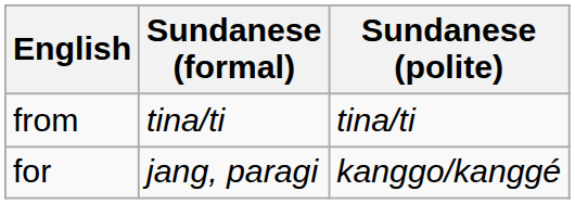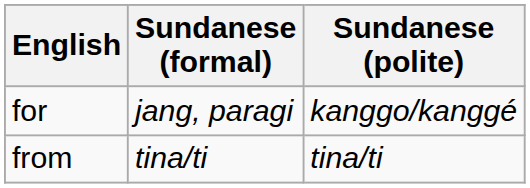rows swapped: from <-> for
